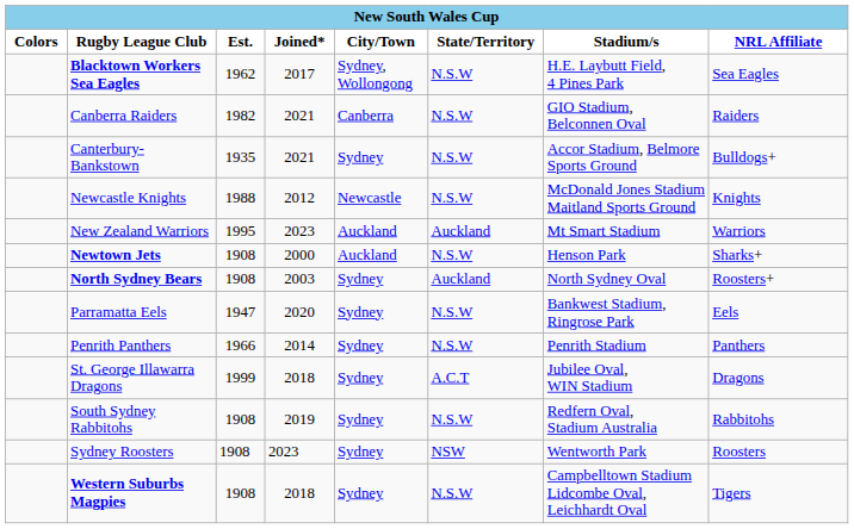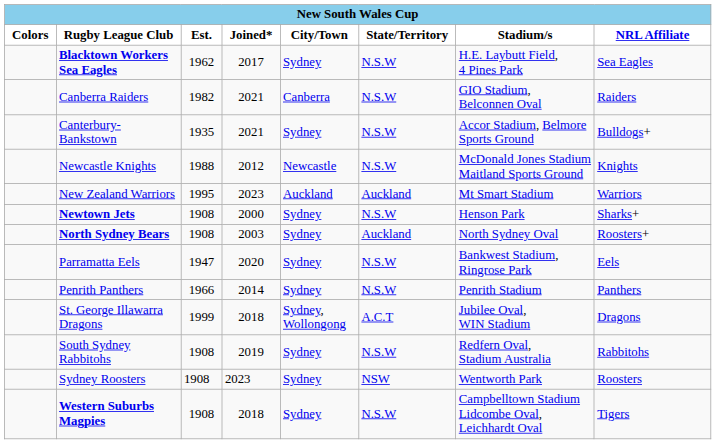Blacktown Workers Sea Eagles | City/Town: Sydney, Wollongong -> Sydney
Newtown Jets | City/Town: Auckland -> Sydney
St. George Illawarra Dragons | City/Town: Sydney -> Sydney, Wollongong
